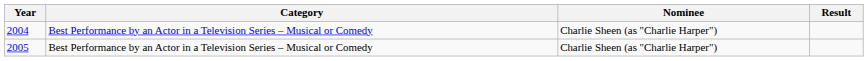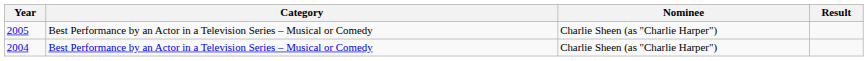rows swapped: 2004 <-> 2005
